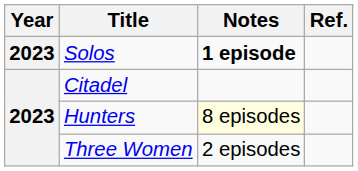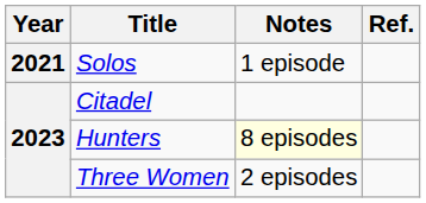Solos | Year: 2023 -> 2021
Solos | Notes: bold -> normal
